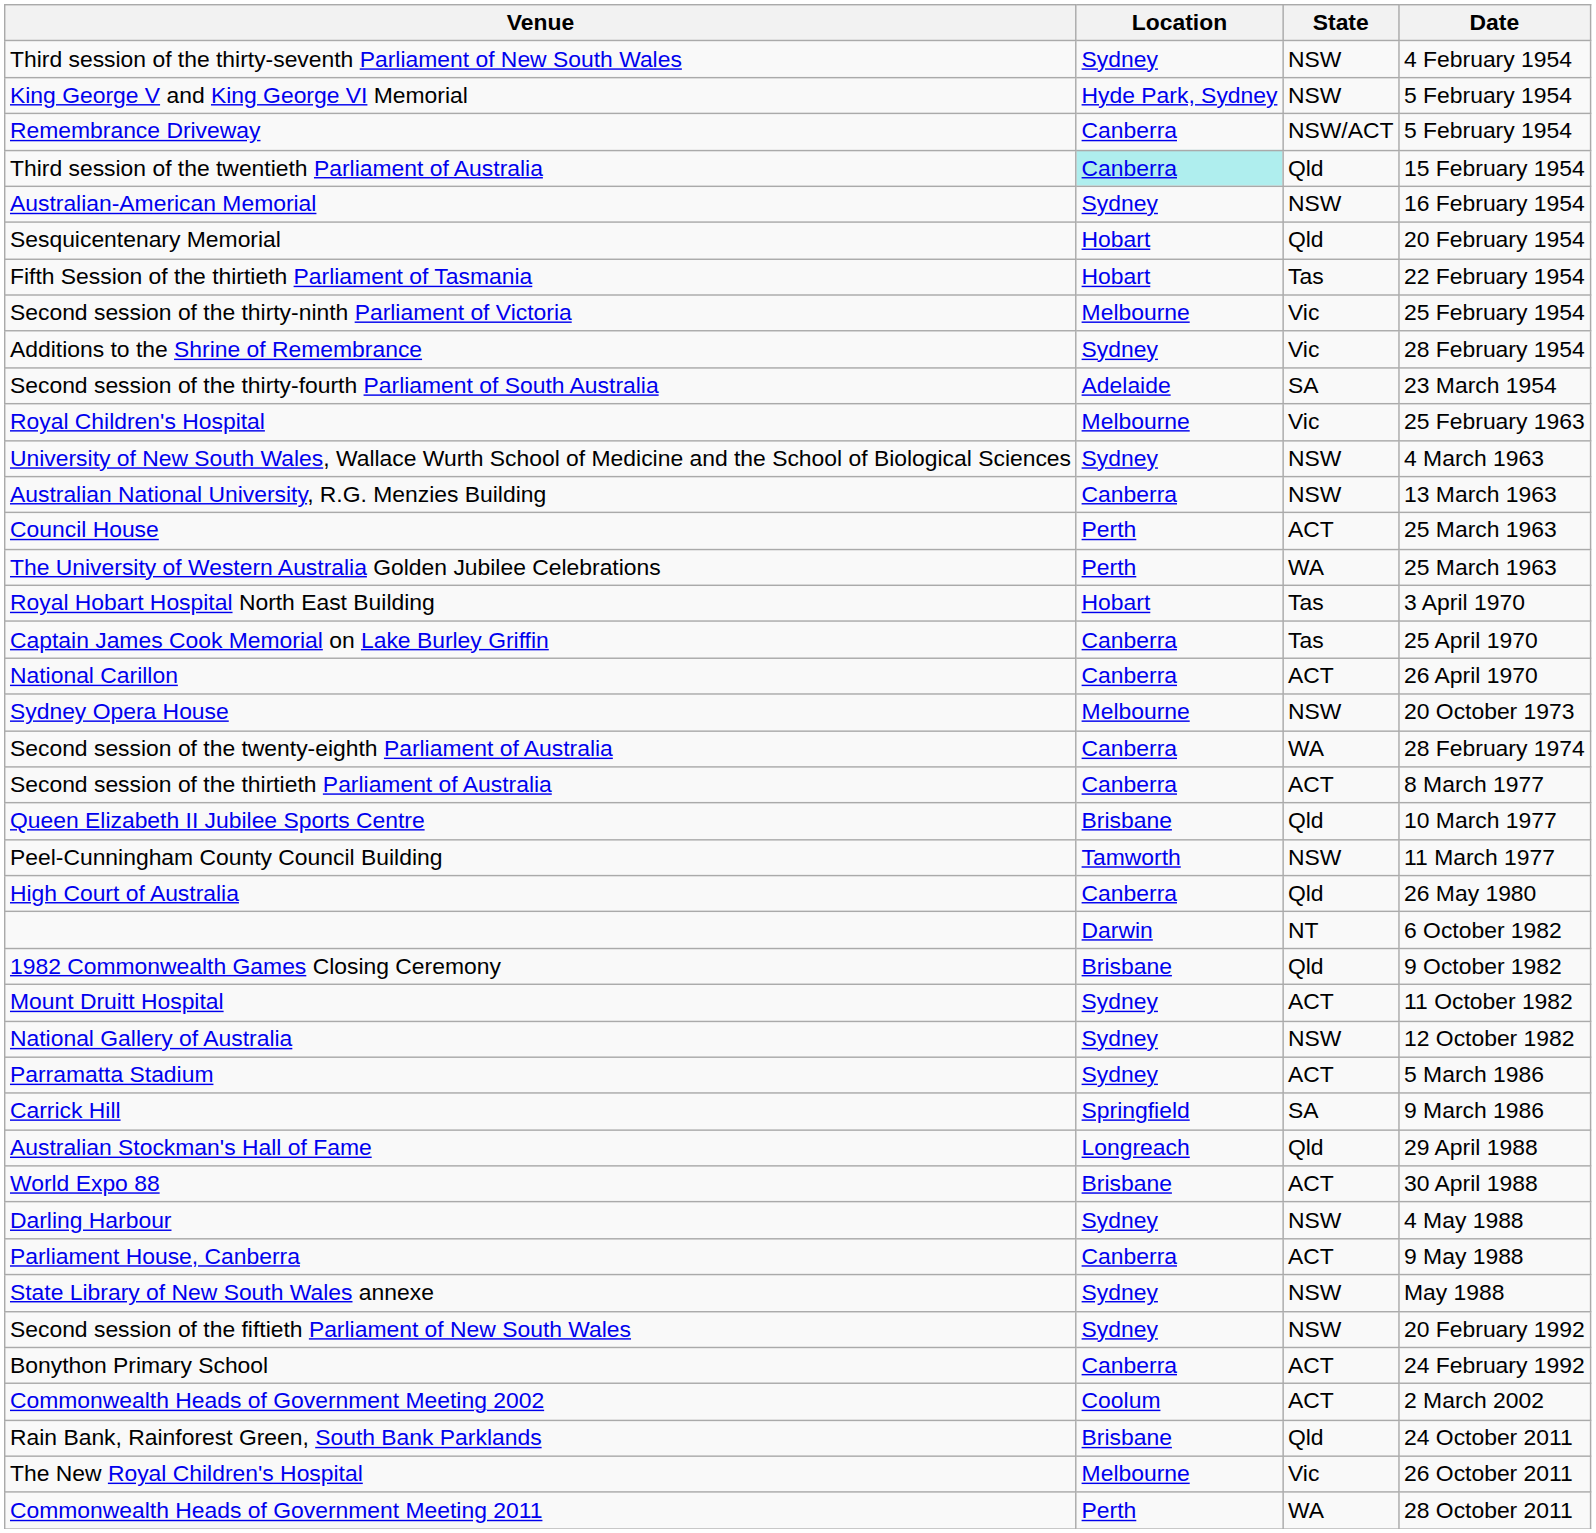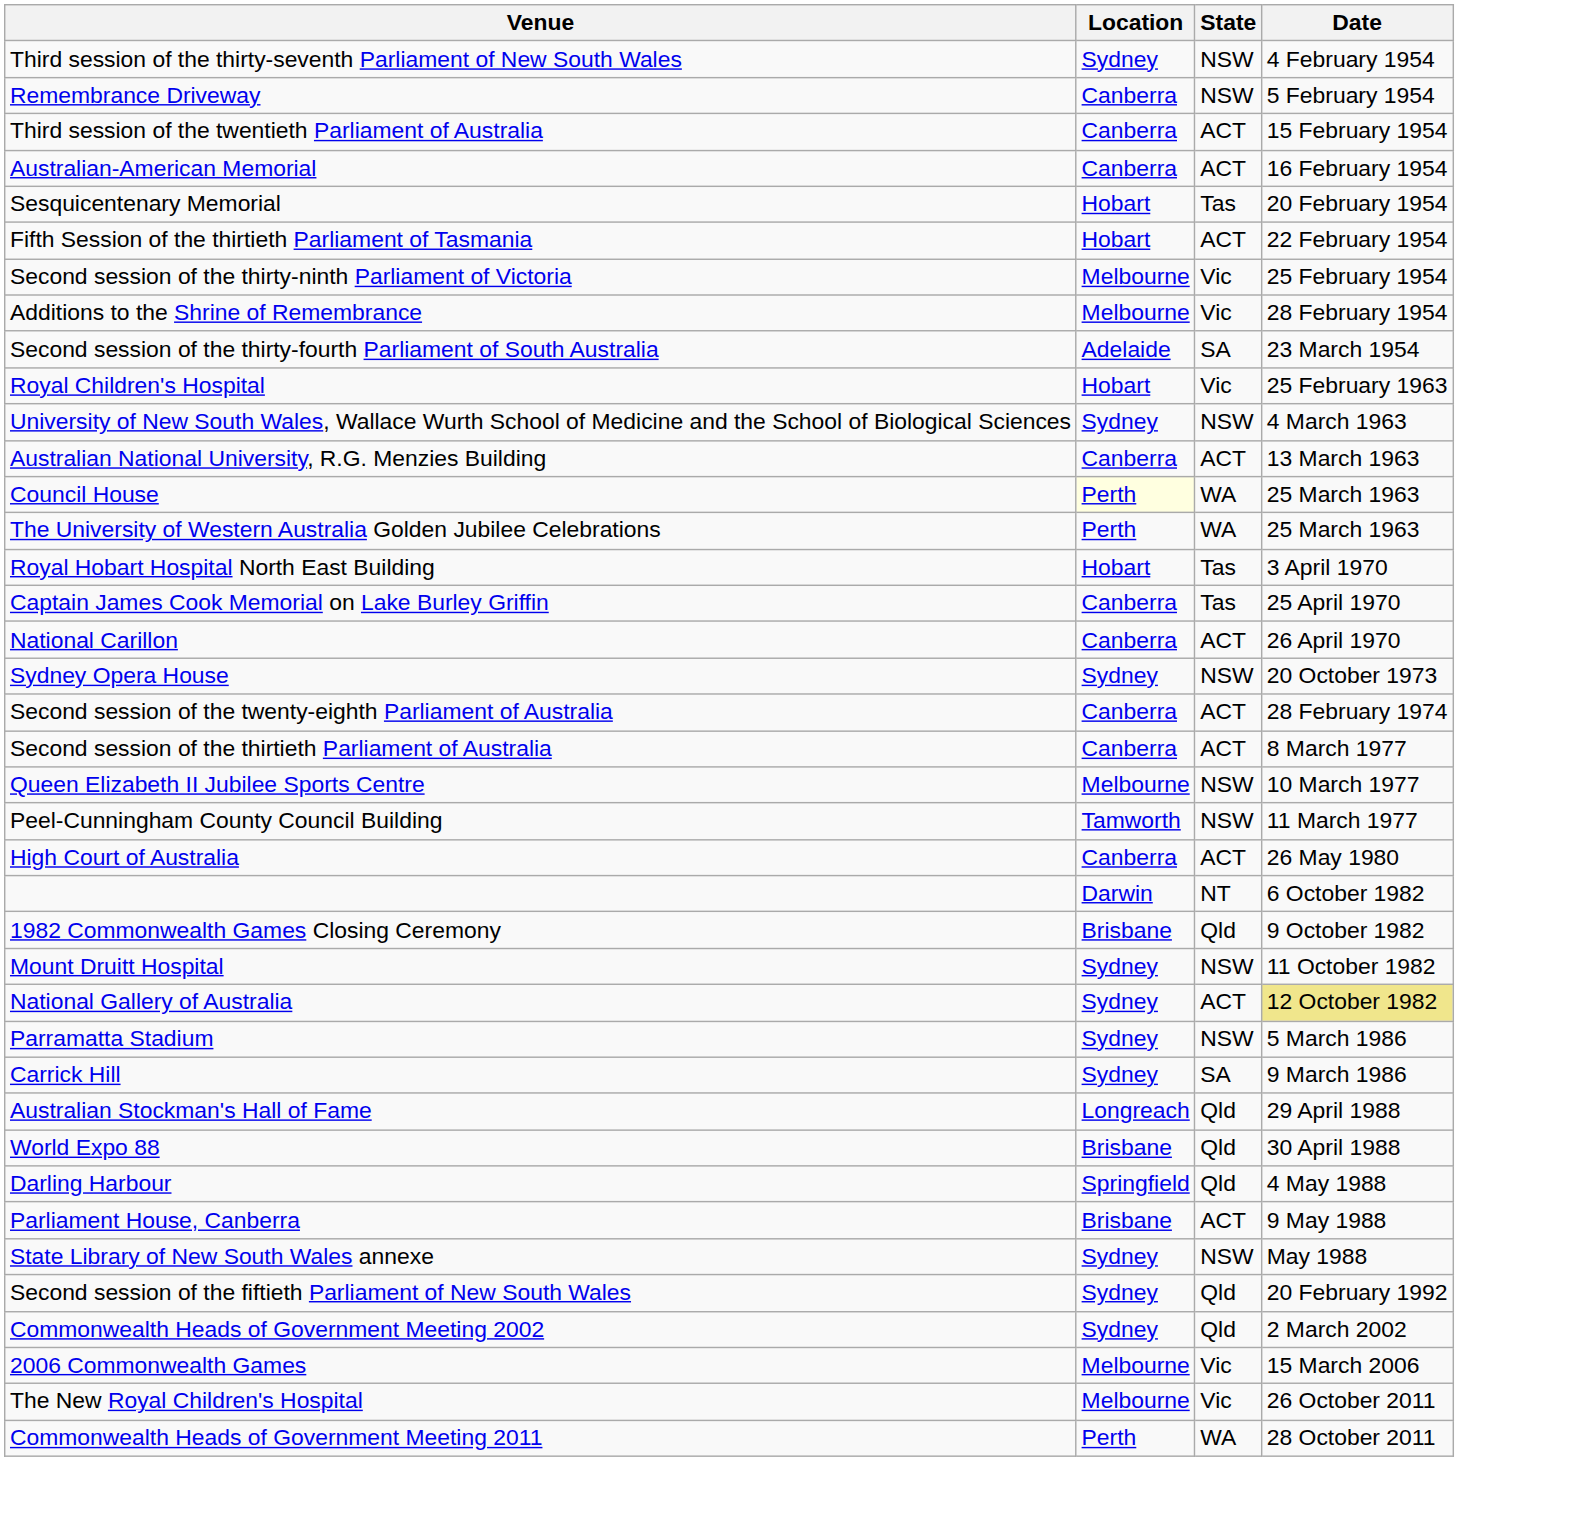- row: King George V and King George VI Memorial | Hyde Park, Sydney | NSW | 5 February 1954
Remembrance Driveway | State: NSW/ACT -> NSW
Third session of the twentieth Parliament of Australia | Location: paleturquoise background -> no background
Third session of the twentieth Parliament of Australia | State: Qld -> ACT
Australian-American Memorial | Location: Sydney -> Canberra
Australian-American Memorial | State: NSW -> ACT
Sesquicentenary Memorial | State: Qld -> Tas
Fifth Session of the thirtieth Parliament of Tasmania | State: Tas -> ACT
Additions to the Shrine of Remembrance | Location: Sydney -> Melbourne
Royal Children's Hospital | Location: Melbourne -> Hobart
Australian National University, R.G. Menzies Building | State: NSW -> ACT
Council House | Location: no background -> lightyellow background
Council House | State: ACT -> WA
Sydney Opera House | Location: Melbourne -> Sydney
Second session of the twenty-eighth Parliament of Australia | State: WA -> ACT
Queen Elizabeth II Jubilee Sports Centre | Location: Brisbane -> Melbourne
Queen Elizabeth II Jubilee Sports Centre | State: Qld -> NSW
High Court of Australia | State: Qld -> ACT
Mount Druitt Hospital | State: ACT -> NSW
National Gallery of Australia | State: NSW -> ACT
National Gallery of Australia | Date: no background -> khaki background
Parramatta Stadium | State: ACT -> NSW
Carrick Hill | Location: Springfield -> Sydney
World Expo 88 | State: ACT -> Qld
Darling Harbour | Location: Sydney -> Springfield
Darling Harbour | State: NSW -> Qld
Parliament House, Canberra | Location: Canberra -> Brisbane
Second session of the fiftieth Parliament of New South Wales | State: NSW -> Qld
- row: Bonython Primary School | Canberra | ACT | 24 February 1992
Commonwealth Heads of Government Meeting 2002 | Location: Coolum -> Sydney
Commonwealth Heads of Government Meeting 2002 | State: ACT -> Qld
+ row: 2006 Commonwealth Games | Melbourne | Vic | 15 March 2006
- row: Rain Bank, Rainforest Green, South Bank Parklands | Brisbane | Qld | 24 October 2011
